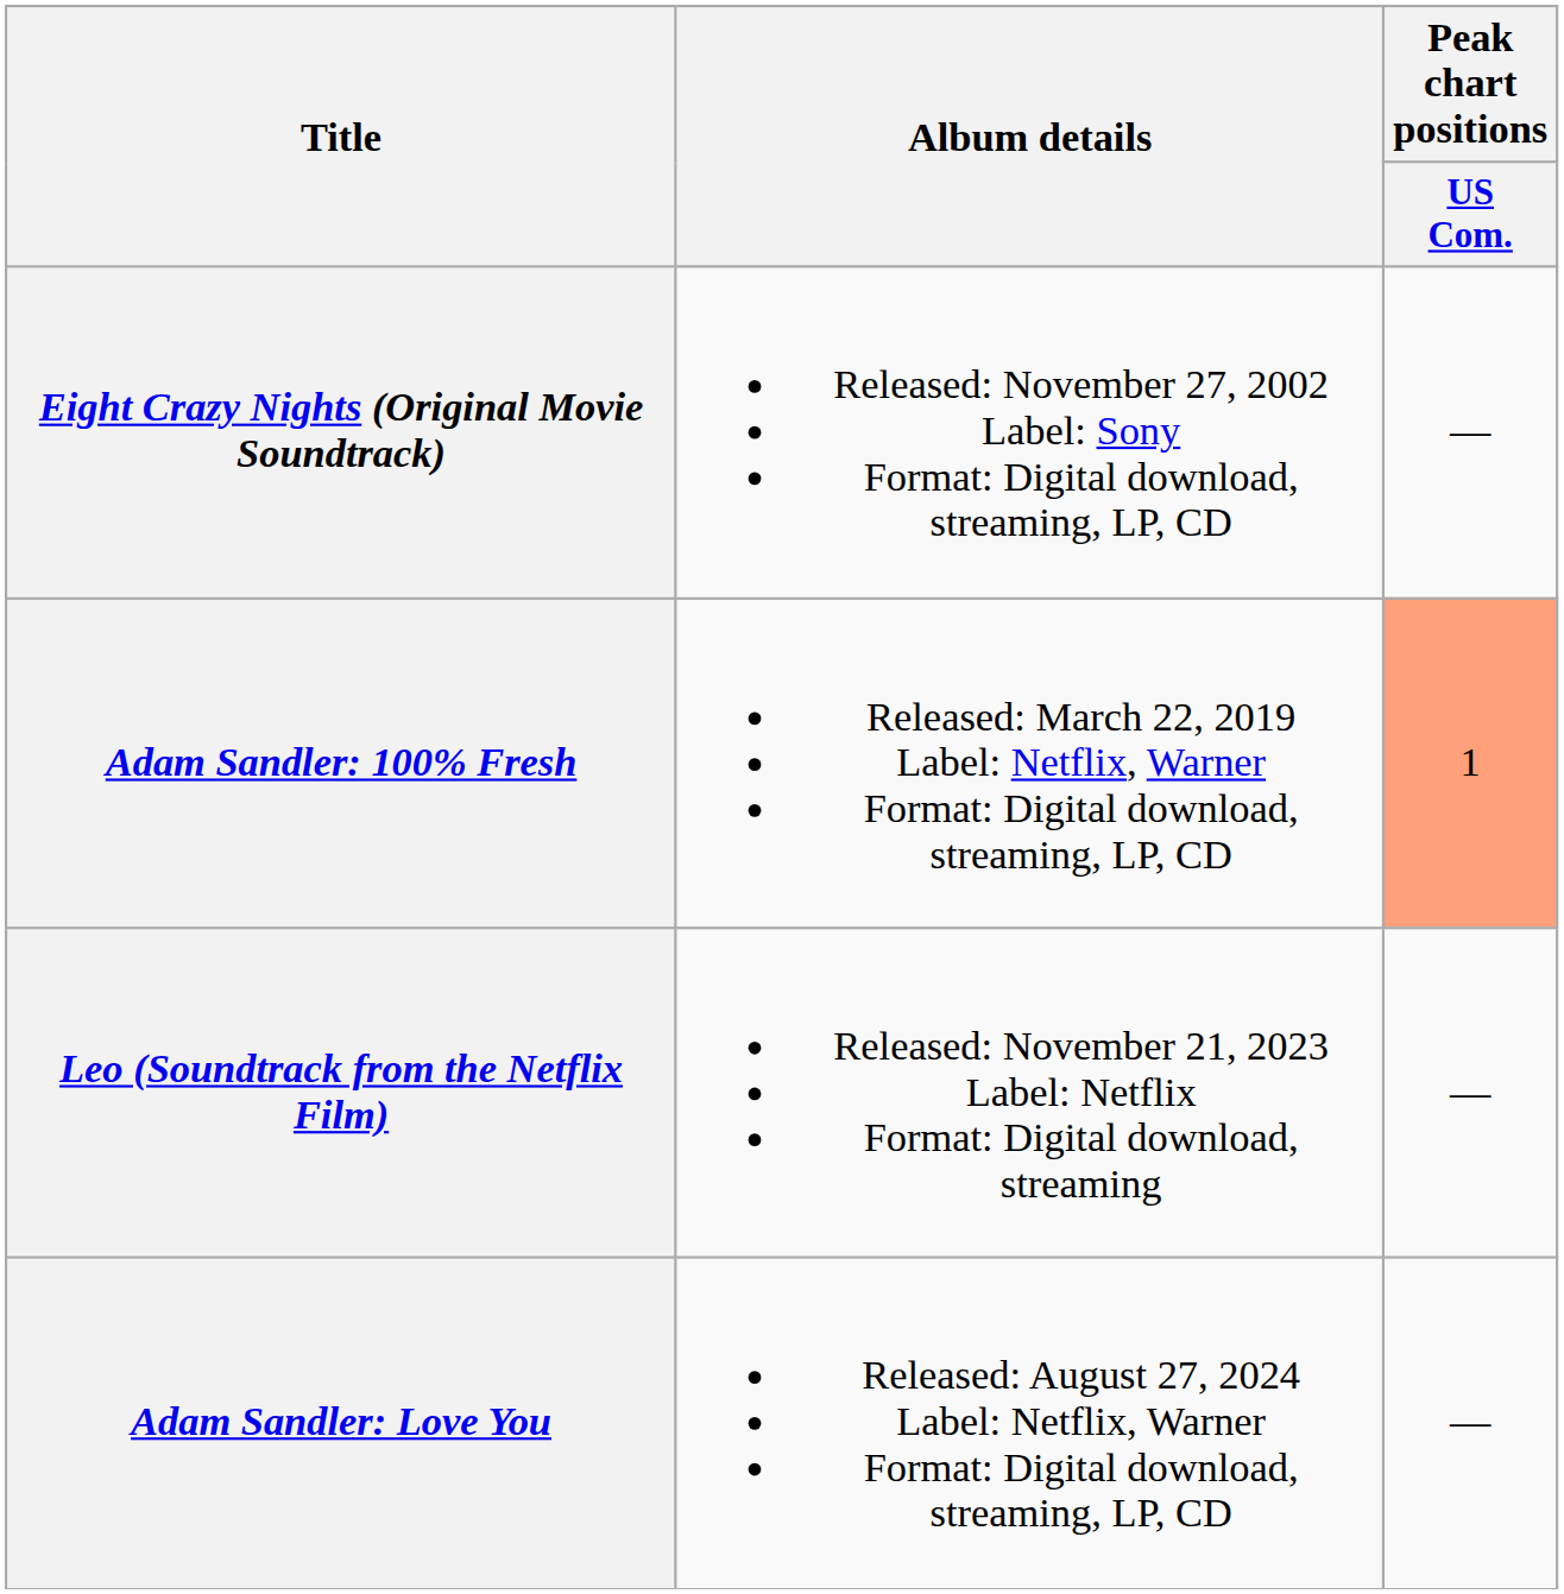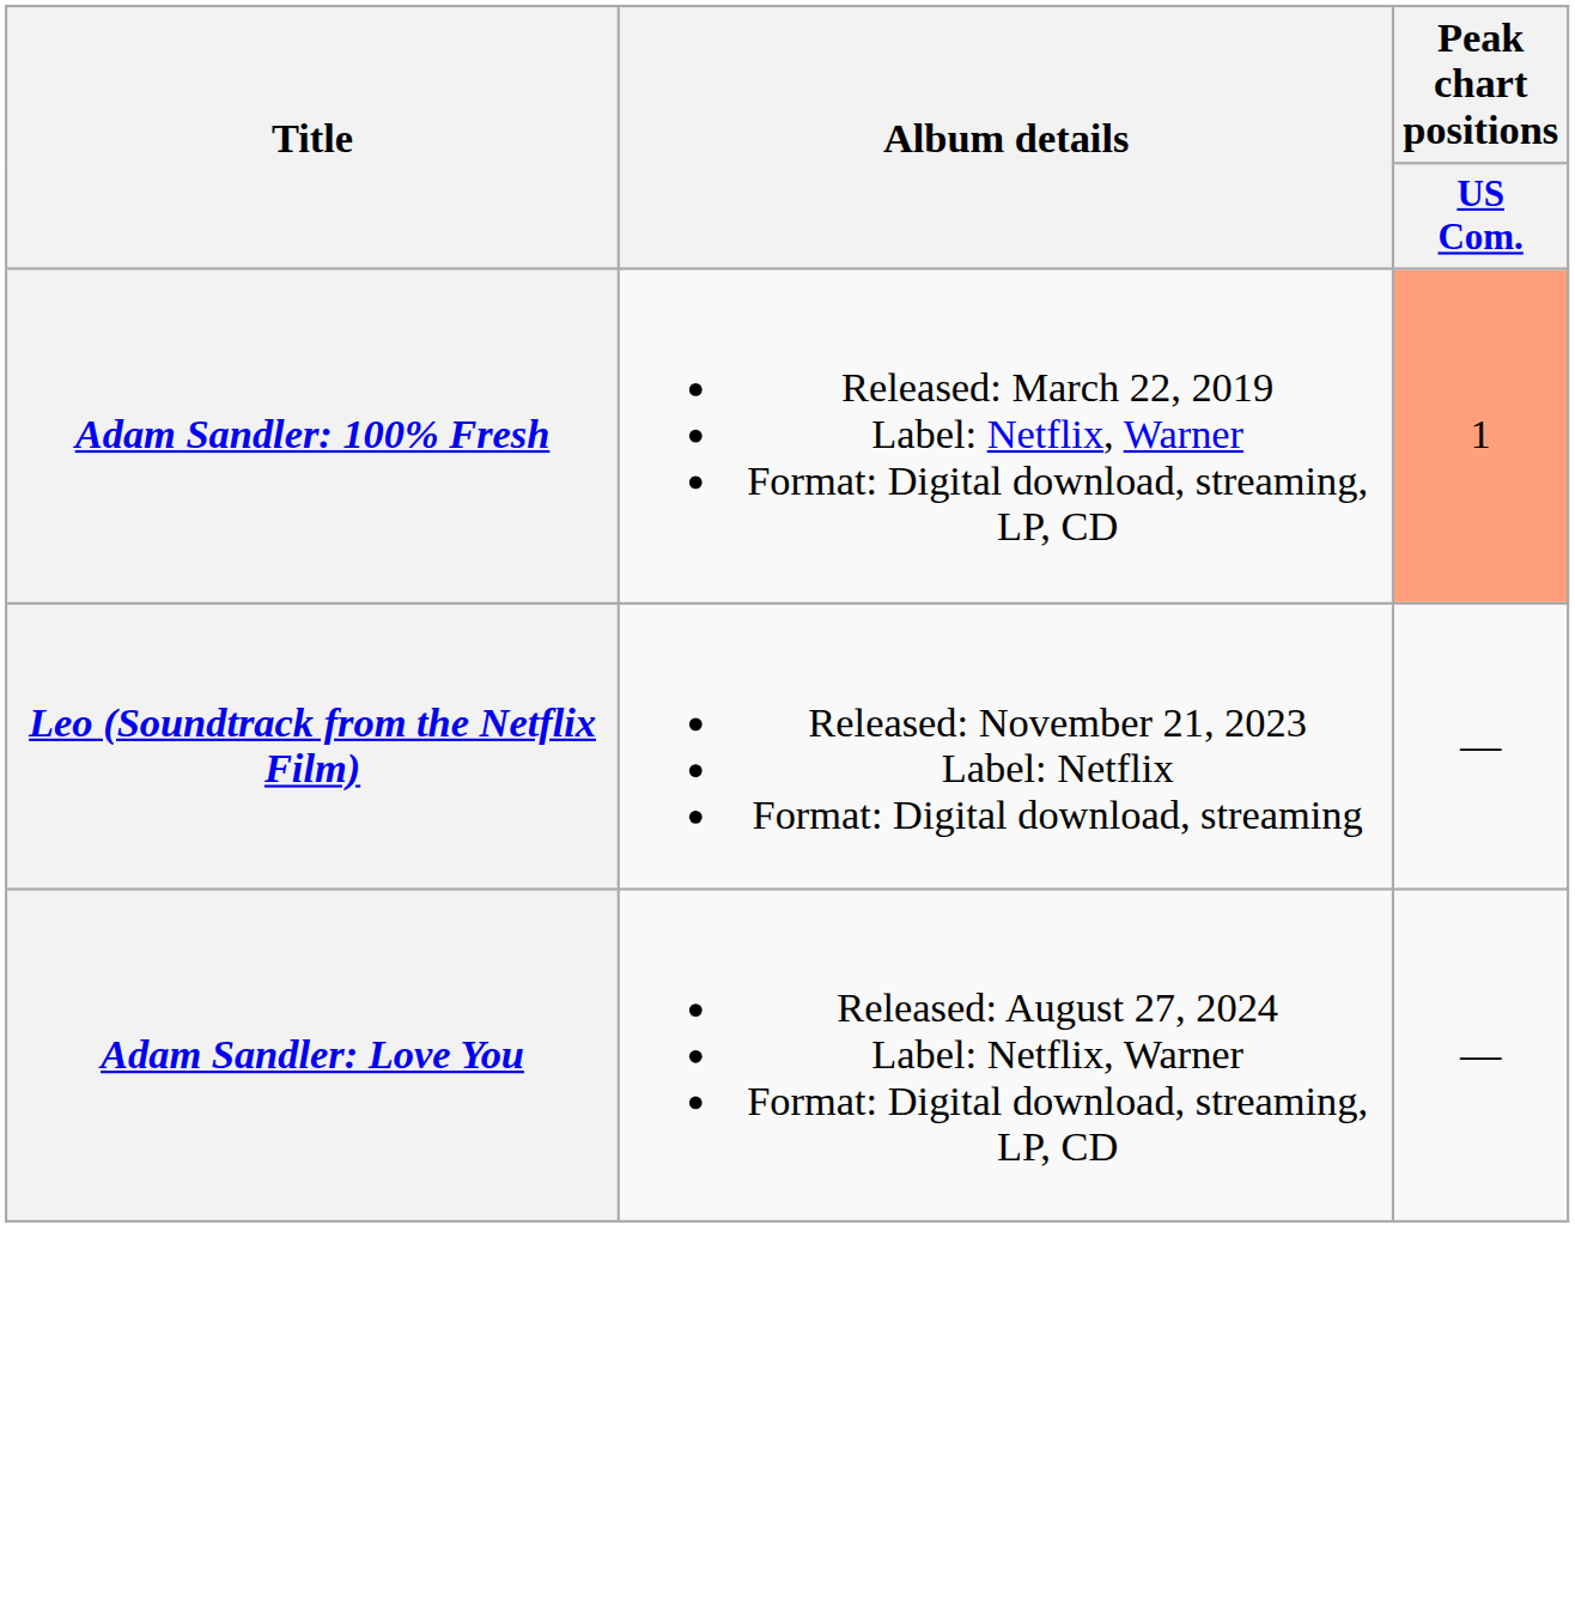- row: Eight Crazy Nights (Original Movie Soundtrack) | Released: November 27, 2002 Label: Sony Format: Digital download, streaming, LP, CD | —
